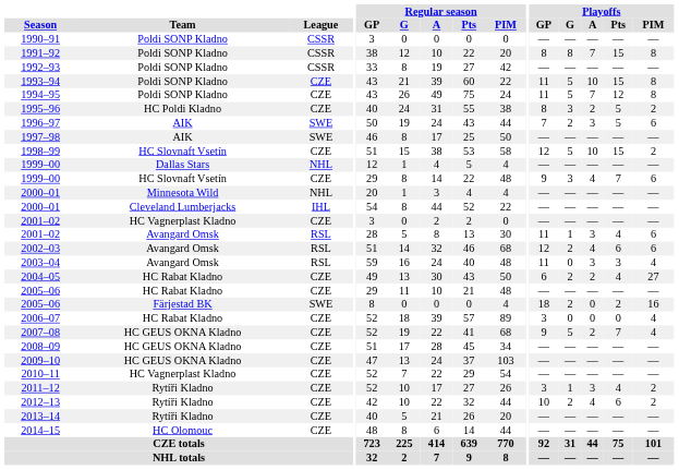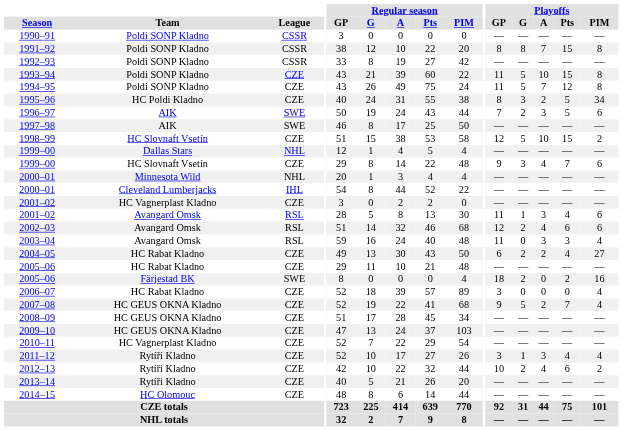1995–96 | Playoffs / PIM: 2 -> 34
2011–12 | Playoffs / PIM: 2 -> 4
